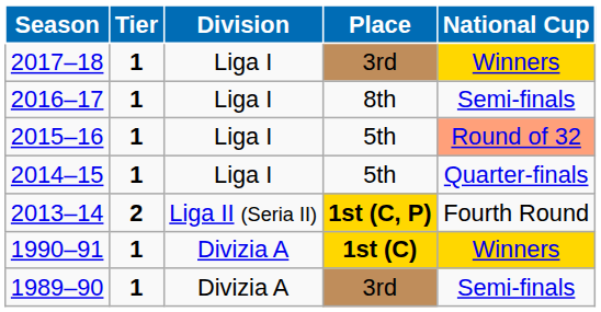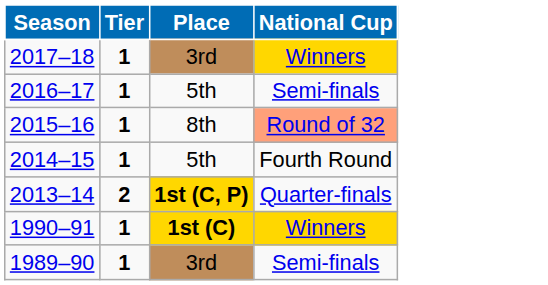- column: Division | Liga I | Liga I | Liga I | Liga I | Liga II (Seria II) | Divizia A | Divizia A
2016–17 | Place: 8th -> 5th
2015–16 | Place: 5th -> 8th
2014–15 | National Cup: Quarter-finals -> Fourth Round
2013–14 | National Cup: Fourth Round -> Quarter-finals
